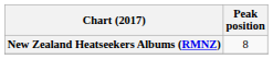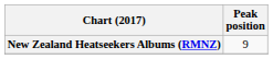New Zealand Heatseekers Albums (RMNZ) | Peak position: 8 -> 9
